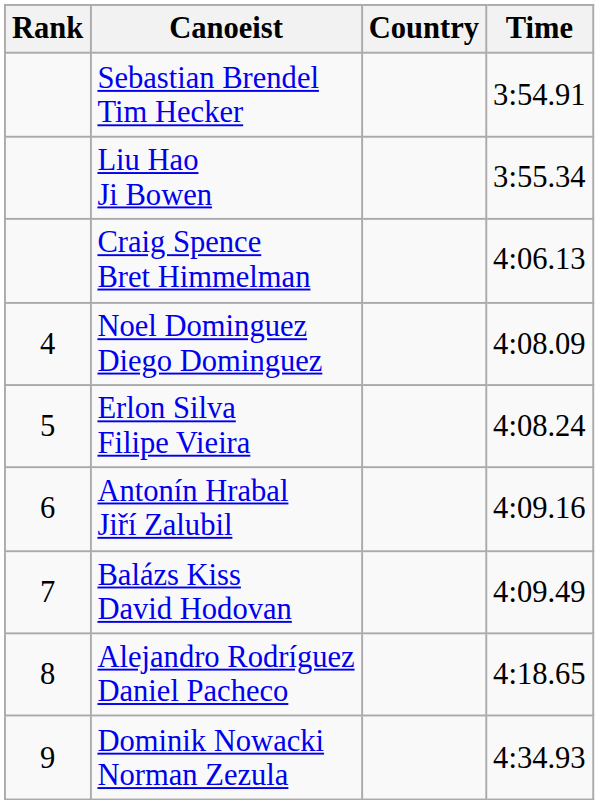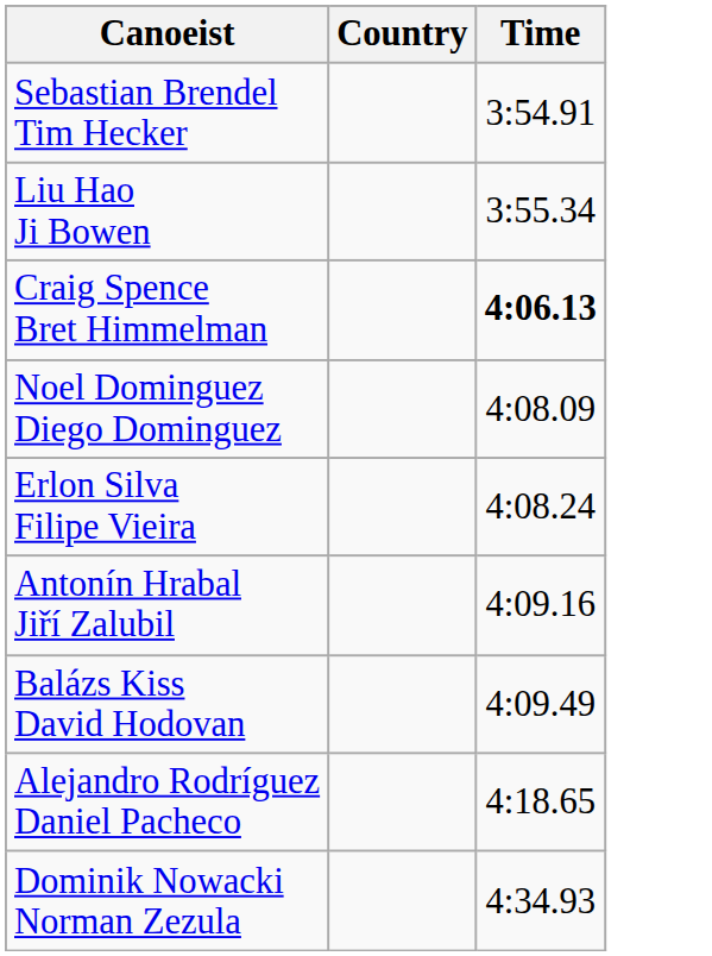- column: Rank | 4 | 5 | 6 | 7 | 8 | 9
Craig Spence Bret Himmelman | Time: normal -> bold
